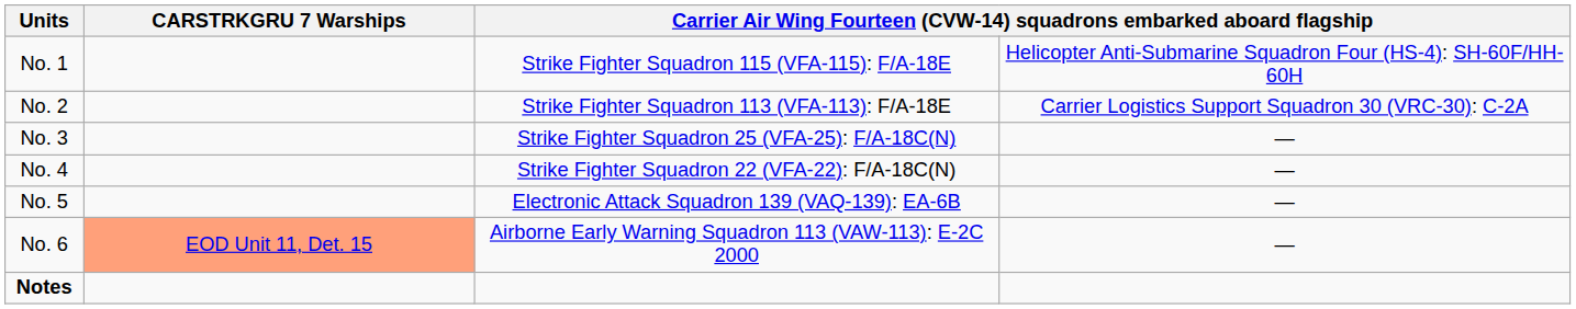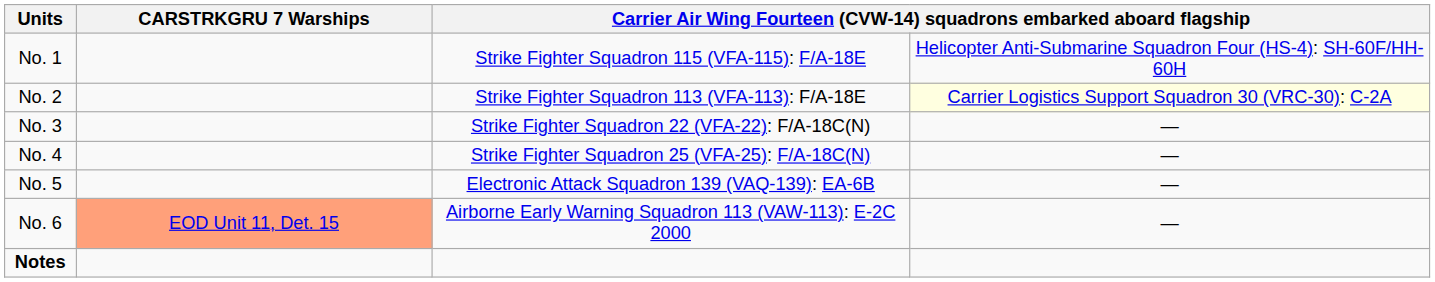No. 2 | column 4: no background -> lightyellow background
No. 3 | column 3: Strike Fighter Squadron 25 (VFA-25): F/A-18C(N) -> Strike Fighter Squadron 22 (VFA-22): F/A-18C(N)
No. 4 | column 3: Strike Fighter Squadron 22 (VFA-22): F/A-18C(N) -> Strike Fighter Squadron 25 (VFA-25): F/A-18C(N)
